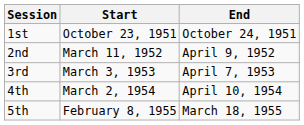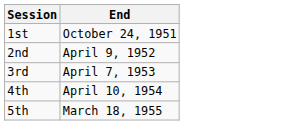- column: Start | October 23, 1951 | March 11, 1952 | March 3, 1953 | March 2, 1954 | February 8, 1955
